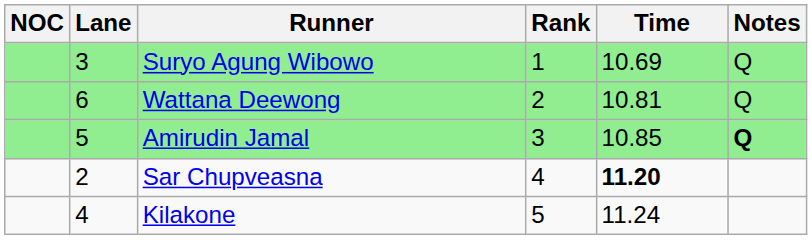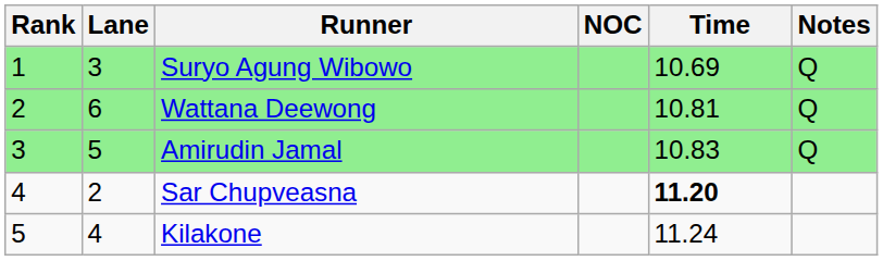columns swapped: Rank <-> NOC
Amirudin Jamal | Time: 10.85 -> 10.83
Amirudin Jamal | Notes: bold -> normal
